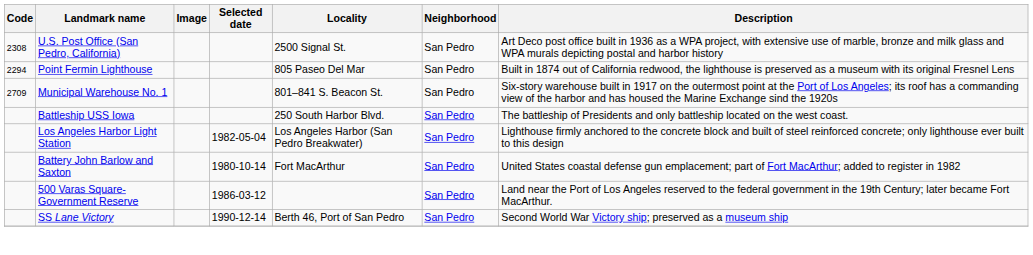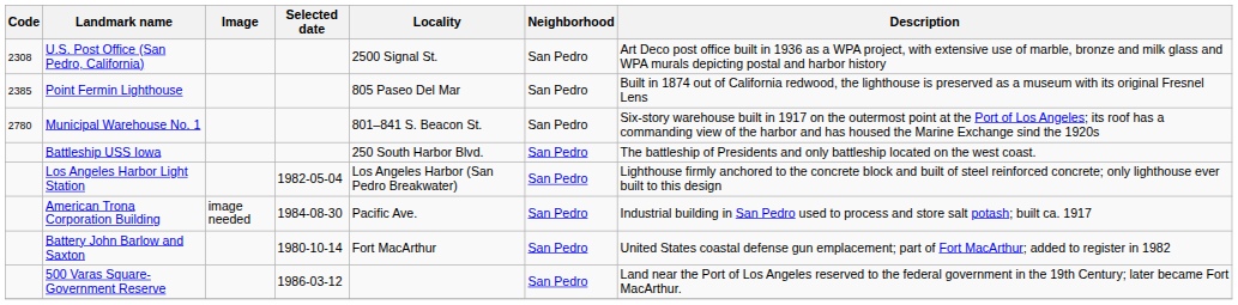Point Fermin Lighthouse | Code: 2294 -> 2385
Municipal Warehouse No. 1 | Code: 2709 -> 2780
+ row: American Trona Corporation Building | image needed | 1984-08-30 | Pacific Ave. | San Pedro | Industrial building in San Pedro used to process and store salt potash; built ca. 1917
- row: SS Lane Victory | 1990-12-14 | Berth 46, Port of San Pedro | San Pedro | Second World War Victory ship; preserved as a museum ship
